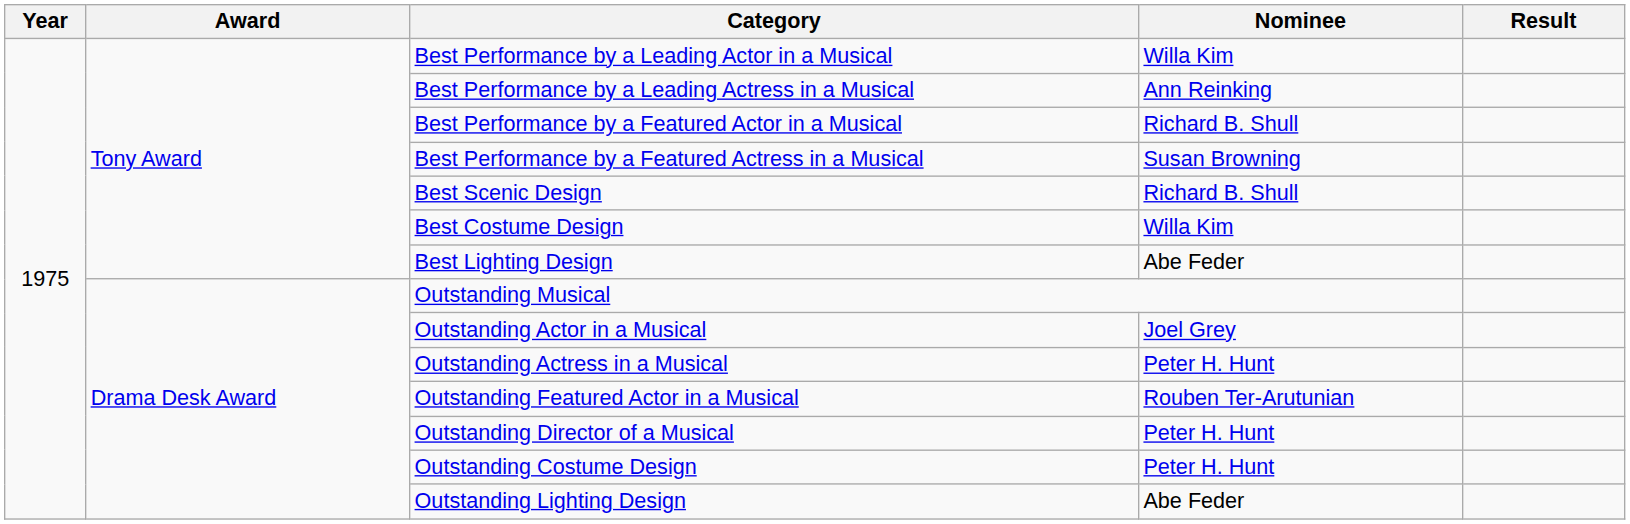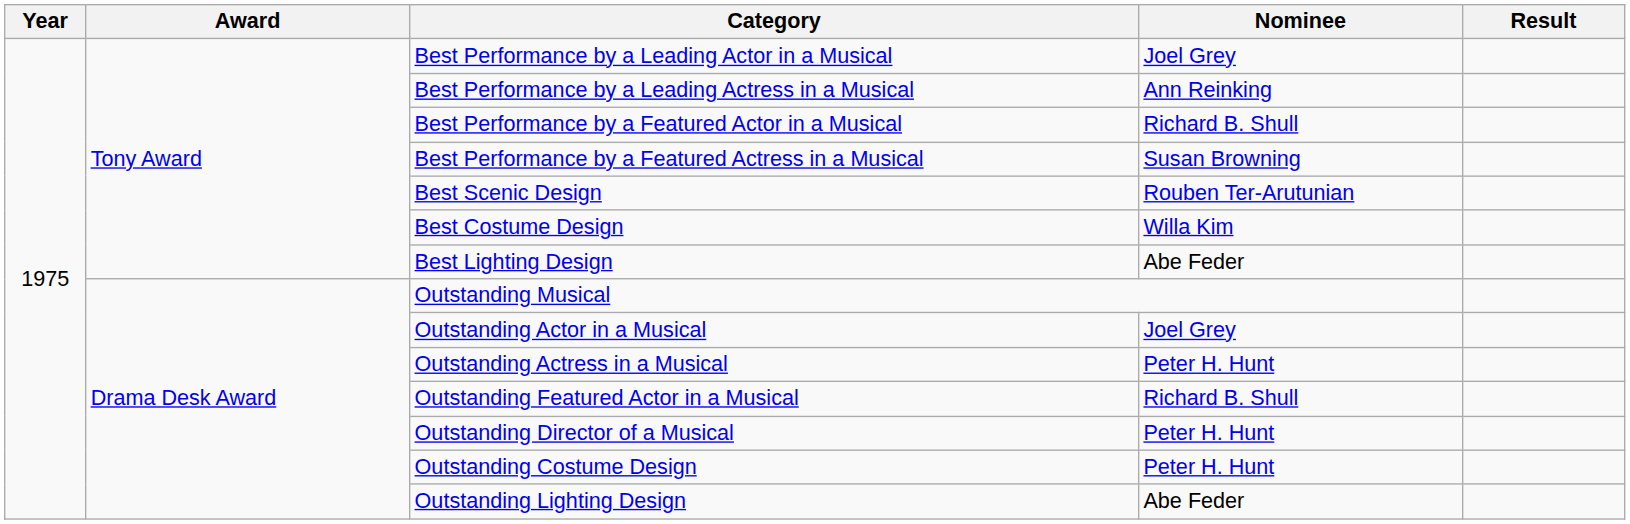Best Performance by a Leading Actor in a Musical | Nominee: Willa Kim -> Joel Grey
Best Scenic Design | Nominee: Richard B. Shull -> Rouben Ter-Arutunian
Outstanding Featured Actor in a Musical | Nominee: Rouben Ter-Arutunian -> Richard B. Shull
